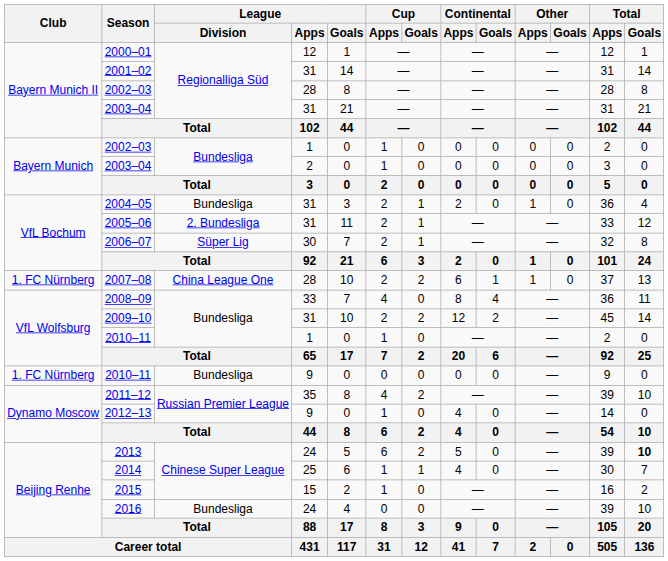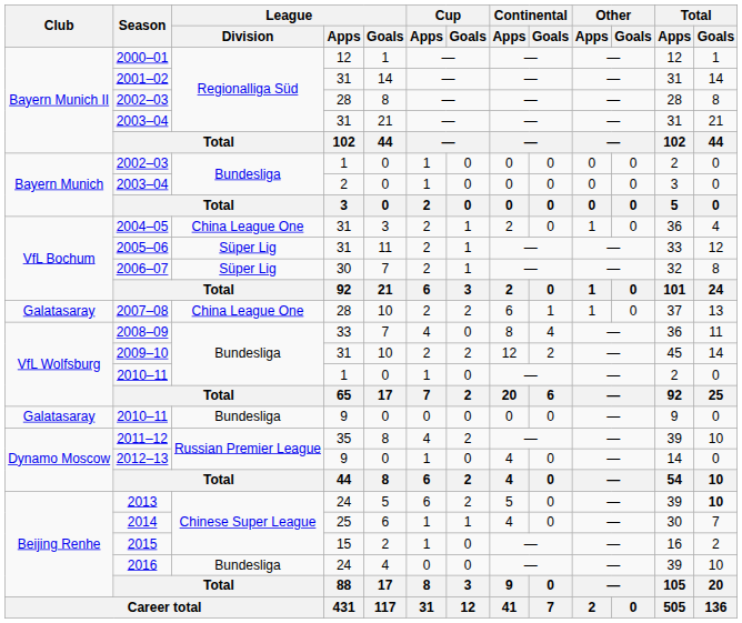2004–05 | League / Division: Bundesliga -> China League One
2005–06 | League / Division: 2. Bundesliga -> Süper Lig
2007–08 | Club: 1. FC Nürnberg -> Galatasaray
2010–11 / 9 | Club: 1. FC Nürnberg -> Galatasaray
